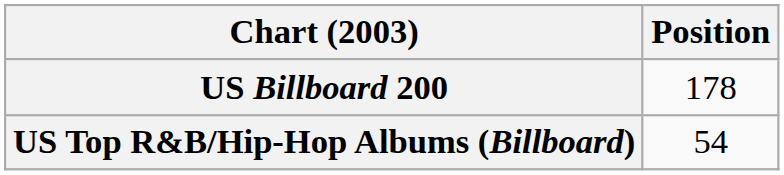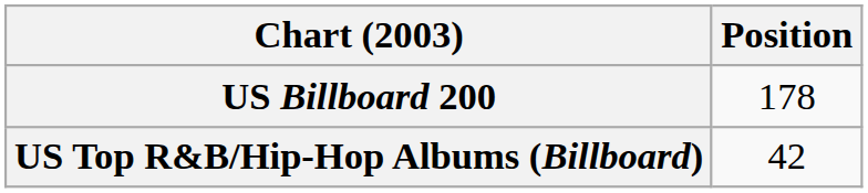US Top R&B/Hip-Hop Albums (Billboard) | Position: 54 -> 42
